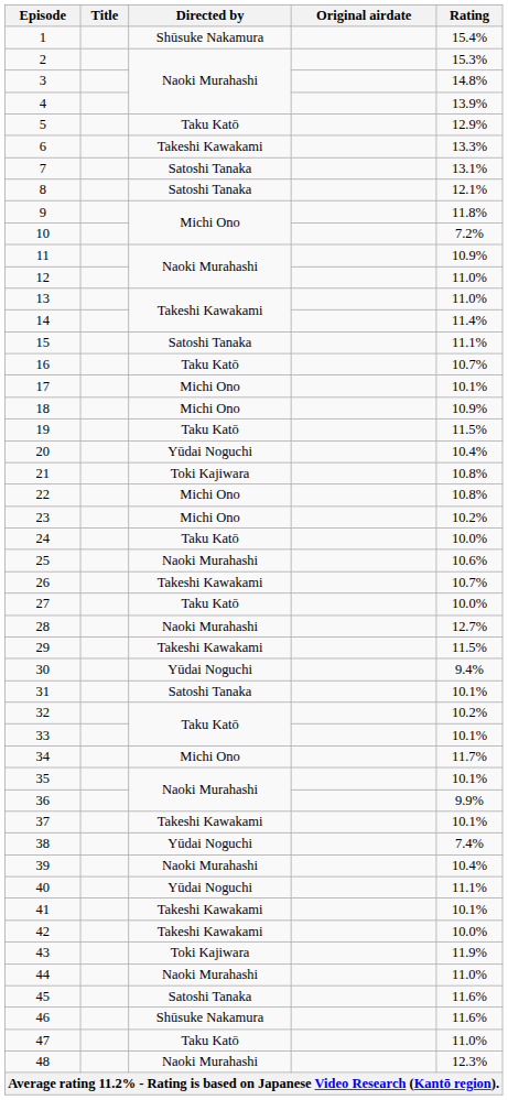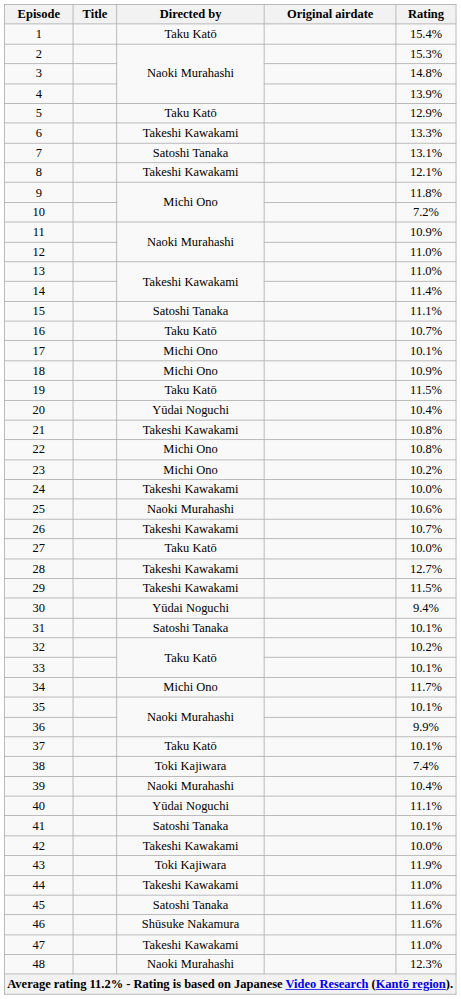1 | Directed by: Shūsuke Nakamura -> Taku Katō
8 | Directed by: Satoshi Tanaka -> Takeshi Kawakami
21 | Directed by: Toki Kajiwara -> Takeshi Kawakami
24 | Directed by: Taku Katō -> Takeshi Kawakami
28 | Directed by: Naoki Murahashi -> Takeshi Kawakami
37 | Directed by: Takeshi Kawakami -> Taku Katō
38 | Directed by: Yūdai Noguchi -> Toki Kajiwara
41 | Directed by: Takeshi Kawakami -> Satoshi Tanaka
44 | Directed by: Naoki Murahashi -> Takeshi Kawakami
47 | Directed by: Taku Katō -> Takeshi Kawakami
